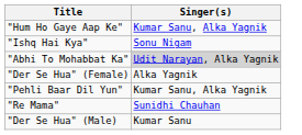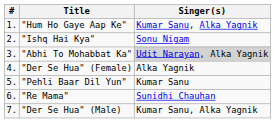+ column: # | 1. | 2. | 3. | 4. | 5. | 6. | 7.
"Pehli Baar Dil Yun" | Singer(s): Kumar Sanu, Alka Yagnik -> Kumar Sanu
"Der Se Hua" (Male) | Singer(s): Kumar Sanu -> Kumar Sanu, Alka Yagnik
